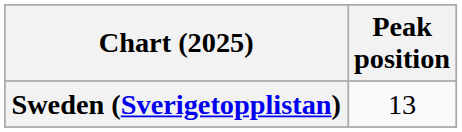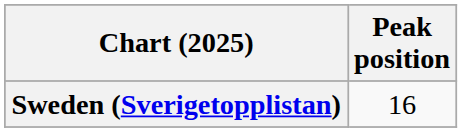Sweden (Sverigetopplistan) | Peak position: 13 -> 16
